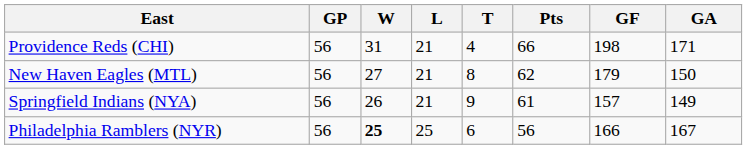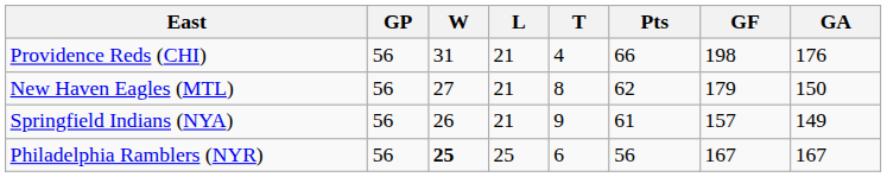Providence Reds (CHI) | GA: 171 -> 176
Philadelphia Ramblers (NYR) | GF: 166 -> 167
